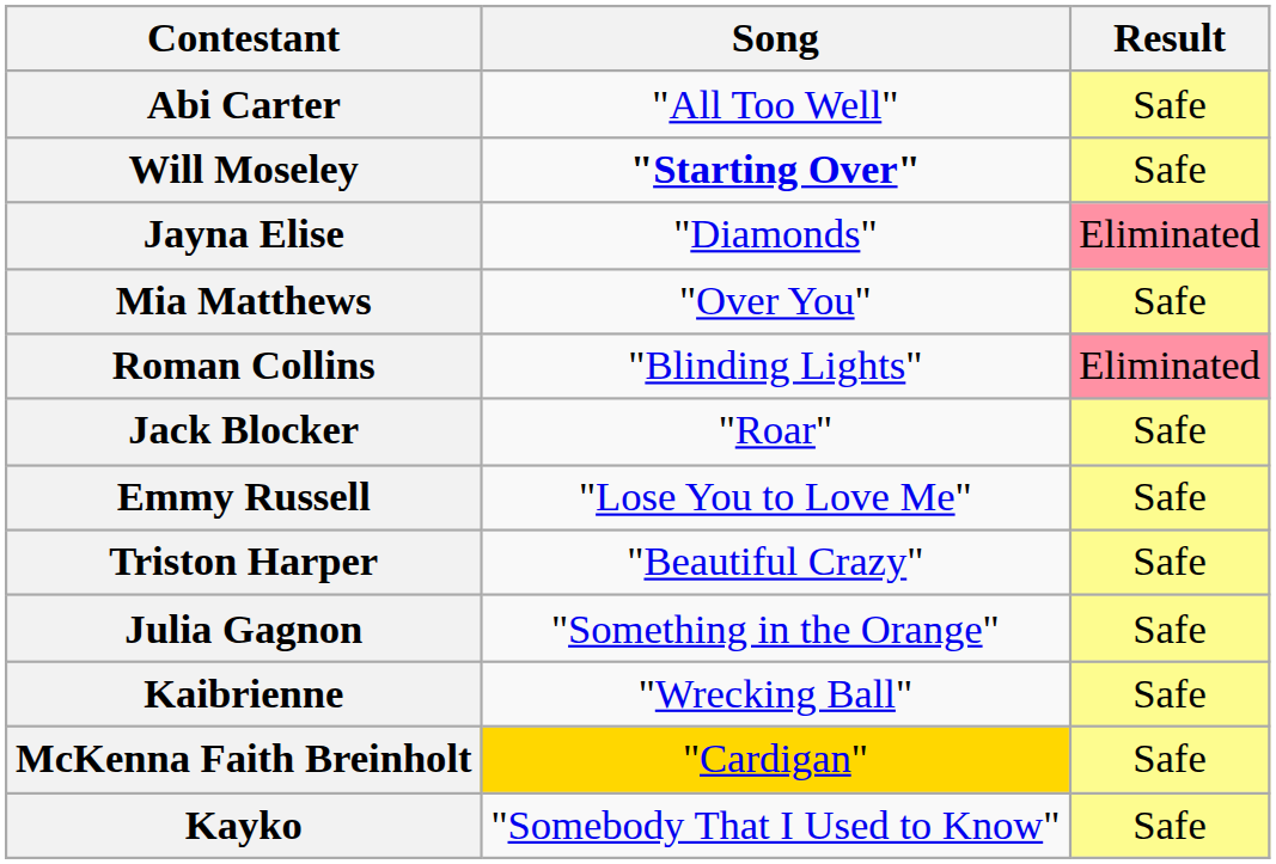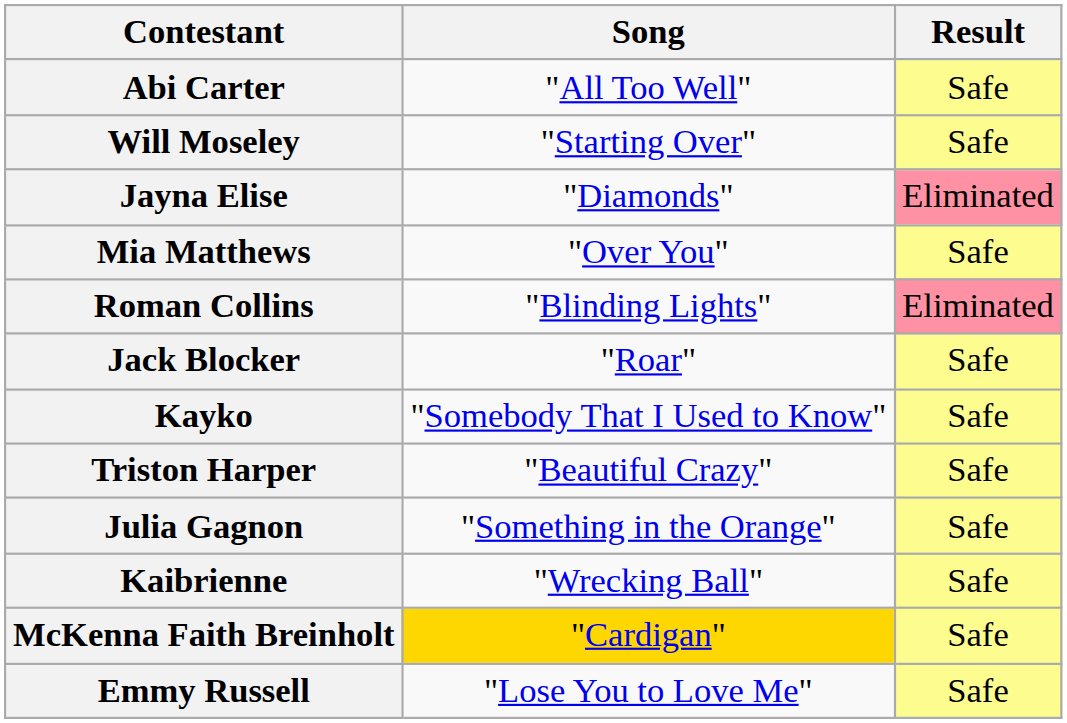Will Moseley | Song: bold -> normal
rows swapped: Emmy Russell <-> Kayko
